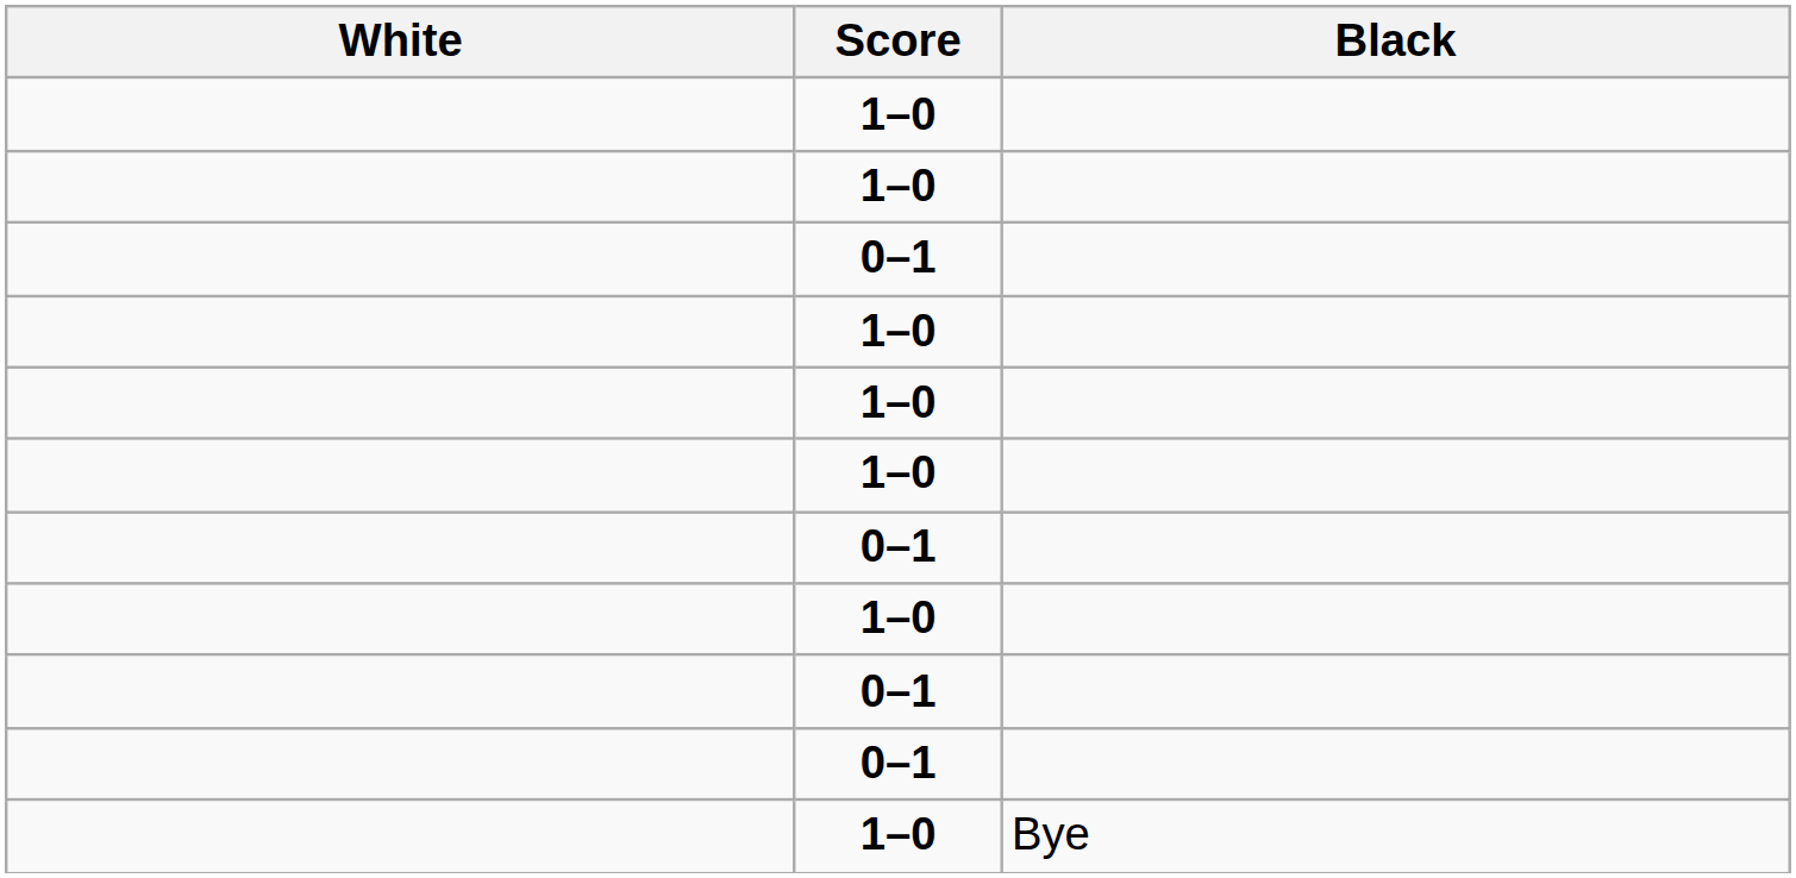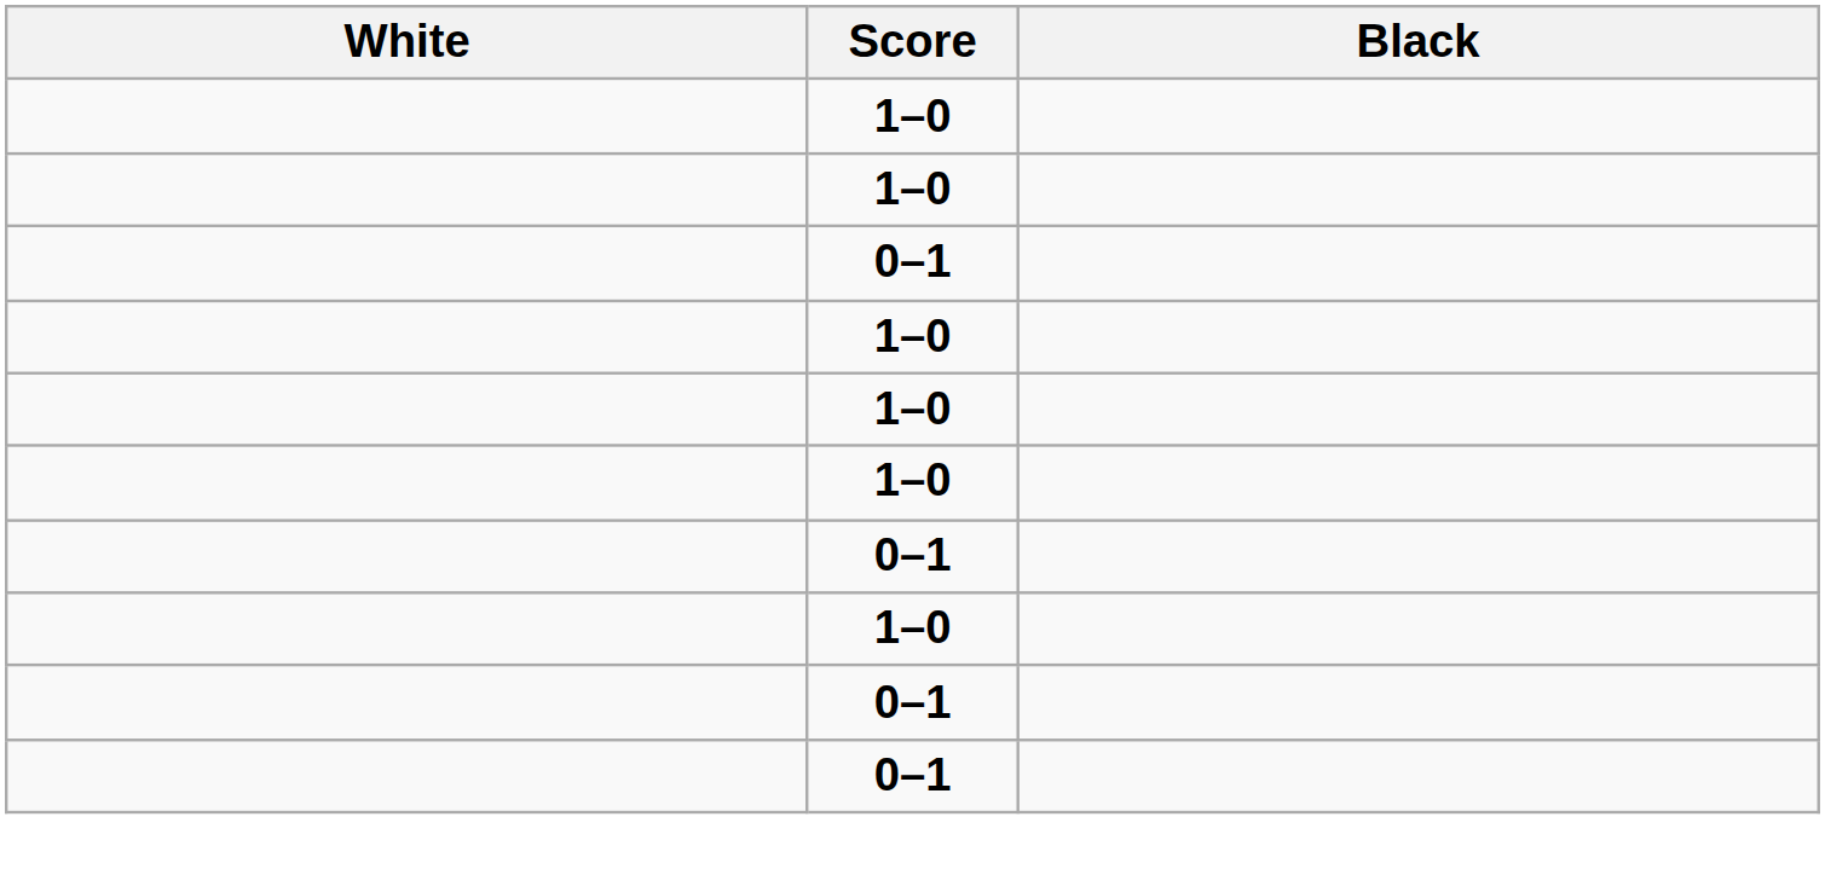- row: 1–0 | Bye
